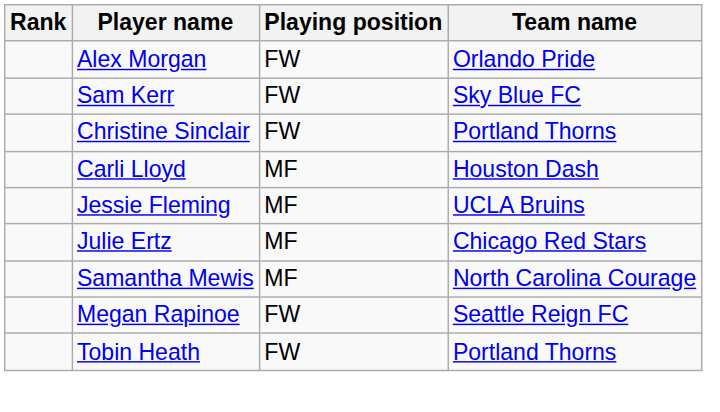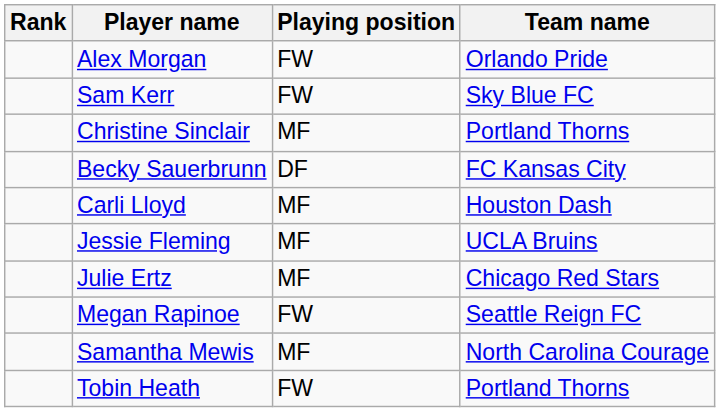Christine Sinclair | Playing position: FW -> MF
+ row: Becky Sauerbrunn | DF | FC Kansas City
rows swapped: Megan Rapinoe <-> Samantha Mewis
